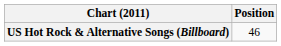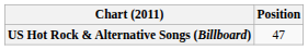US Hot Rock & Alternative Songs (Billboard) | Position: 46 -> 47
